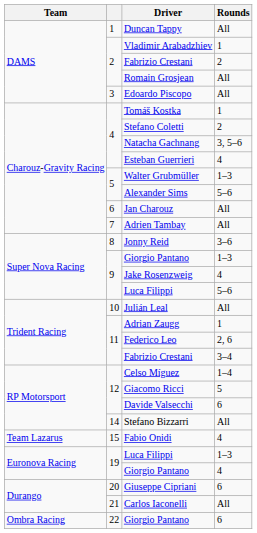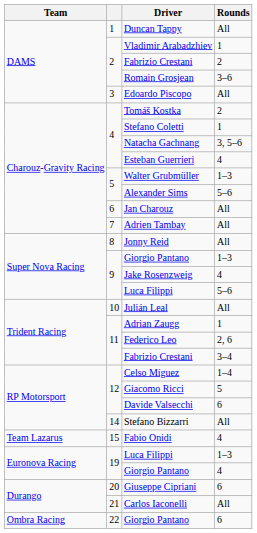Romain Grosjean | Rounds: All -> 3–6
Tomáš Kostka | Rounds: 1 -> 2
Stefano Coletti | Rounds: 2 -> 1
Jonny Reid | Rounds: 3–6 -> All
